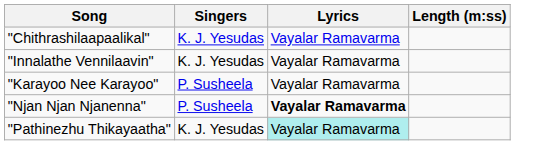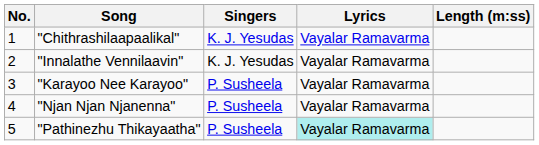+ column: No. | 1 | 2 | 3 | 4 | 5
"Njan Njan Njanenna" | Lyrics: bold -> normal
"Pathinezhu Thikayaatha" | Singers: K. J. Yesudas -> P. Susheela
